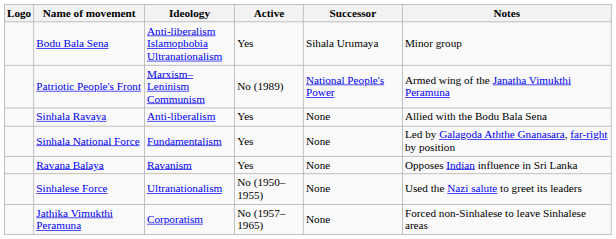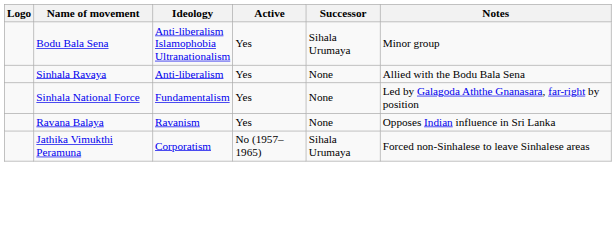- row: Patriotic People's Front | Marxism–Leninism Communism | No (1989) | National People's Power | Armed wing of the Janatha Vimukthi Peramuna
- row: Sinhalese Force | Ultranationalism | No (1950–1955) | None | Used the Nazi salute to greet its leaders
Jathika Vimukthi Peramuna | Successor: None -> Sihala Urumaya
